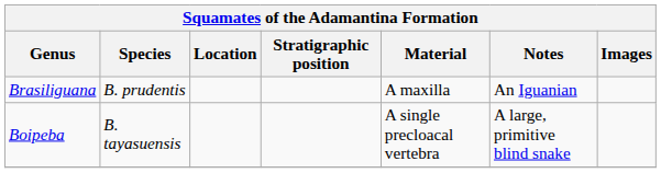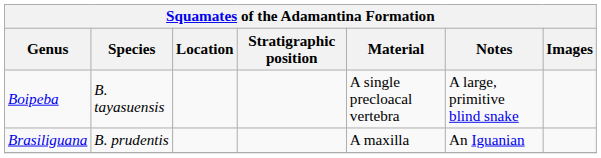rows swapped: Boipeba <-> Brasiliguana
